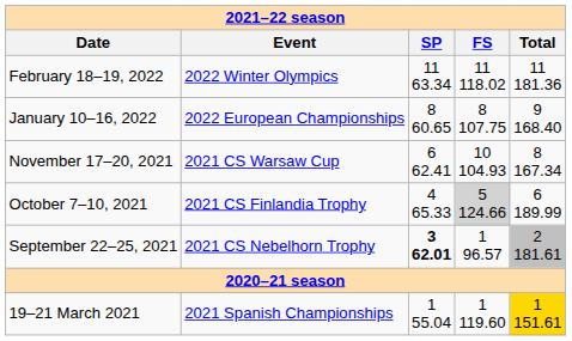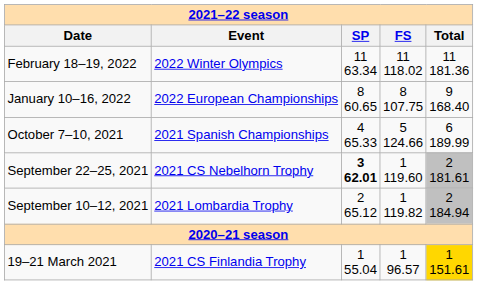- row: November 17–20, 2021 | 2021 CS Warsaw Cup | 6 62.41 | 10 104.93 | 8 167.34
October 7–10, 2021 | Event: 2021 CS Finlandia Trophy -> 2021 Spanish Championships
October 7–10, 2021 | FS: lightgrey background -> no background
September 22–25, 2021 | FS: 1 96.57 -> 1 119.60
+ row: September 10–12, 2021 | 2021 Lombardia Trophy | 2 65.12 | 1 119.82 | 2 184.94
19–21 March 2021 | Event: 2021 Spanish Championships -> 2021 CS Finlandia Trophy
19–21 March 2021 | FS: 1 119.60 -> 1 96.57
